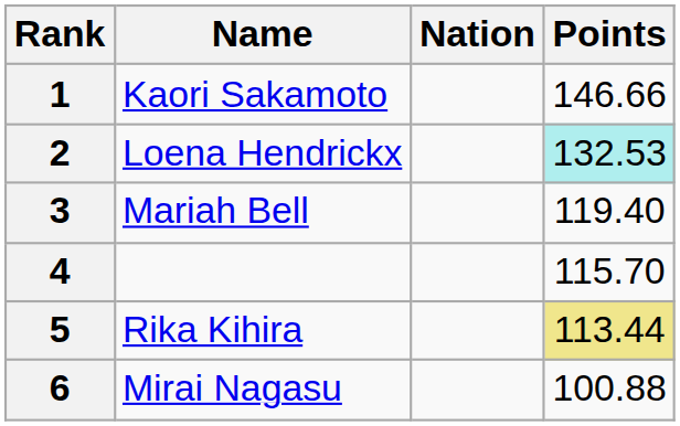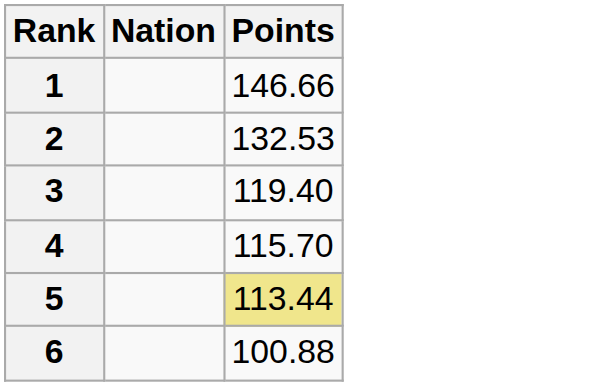- column: Name | Kaori Sakamoto | Loena Hendrickx | Mariah Bell | Rika Kihira | Mirai Nagasu
2 | Points: paleturquoise background -> no background
